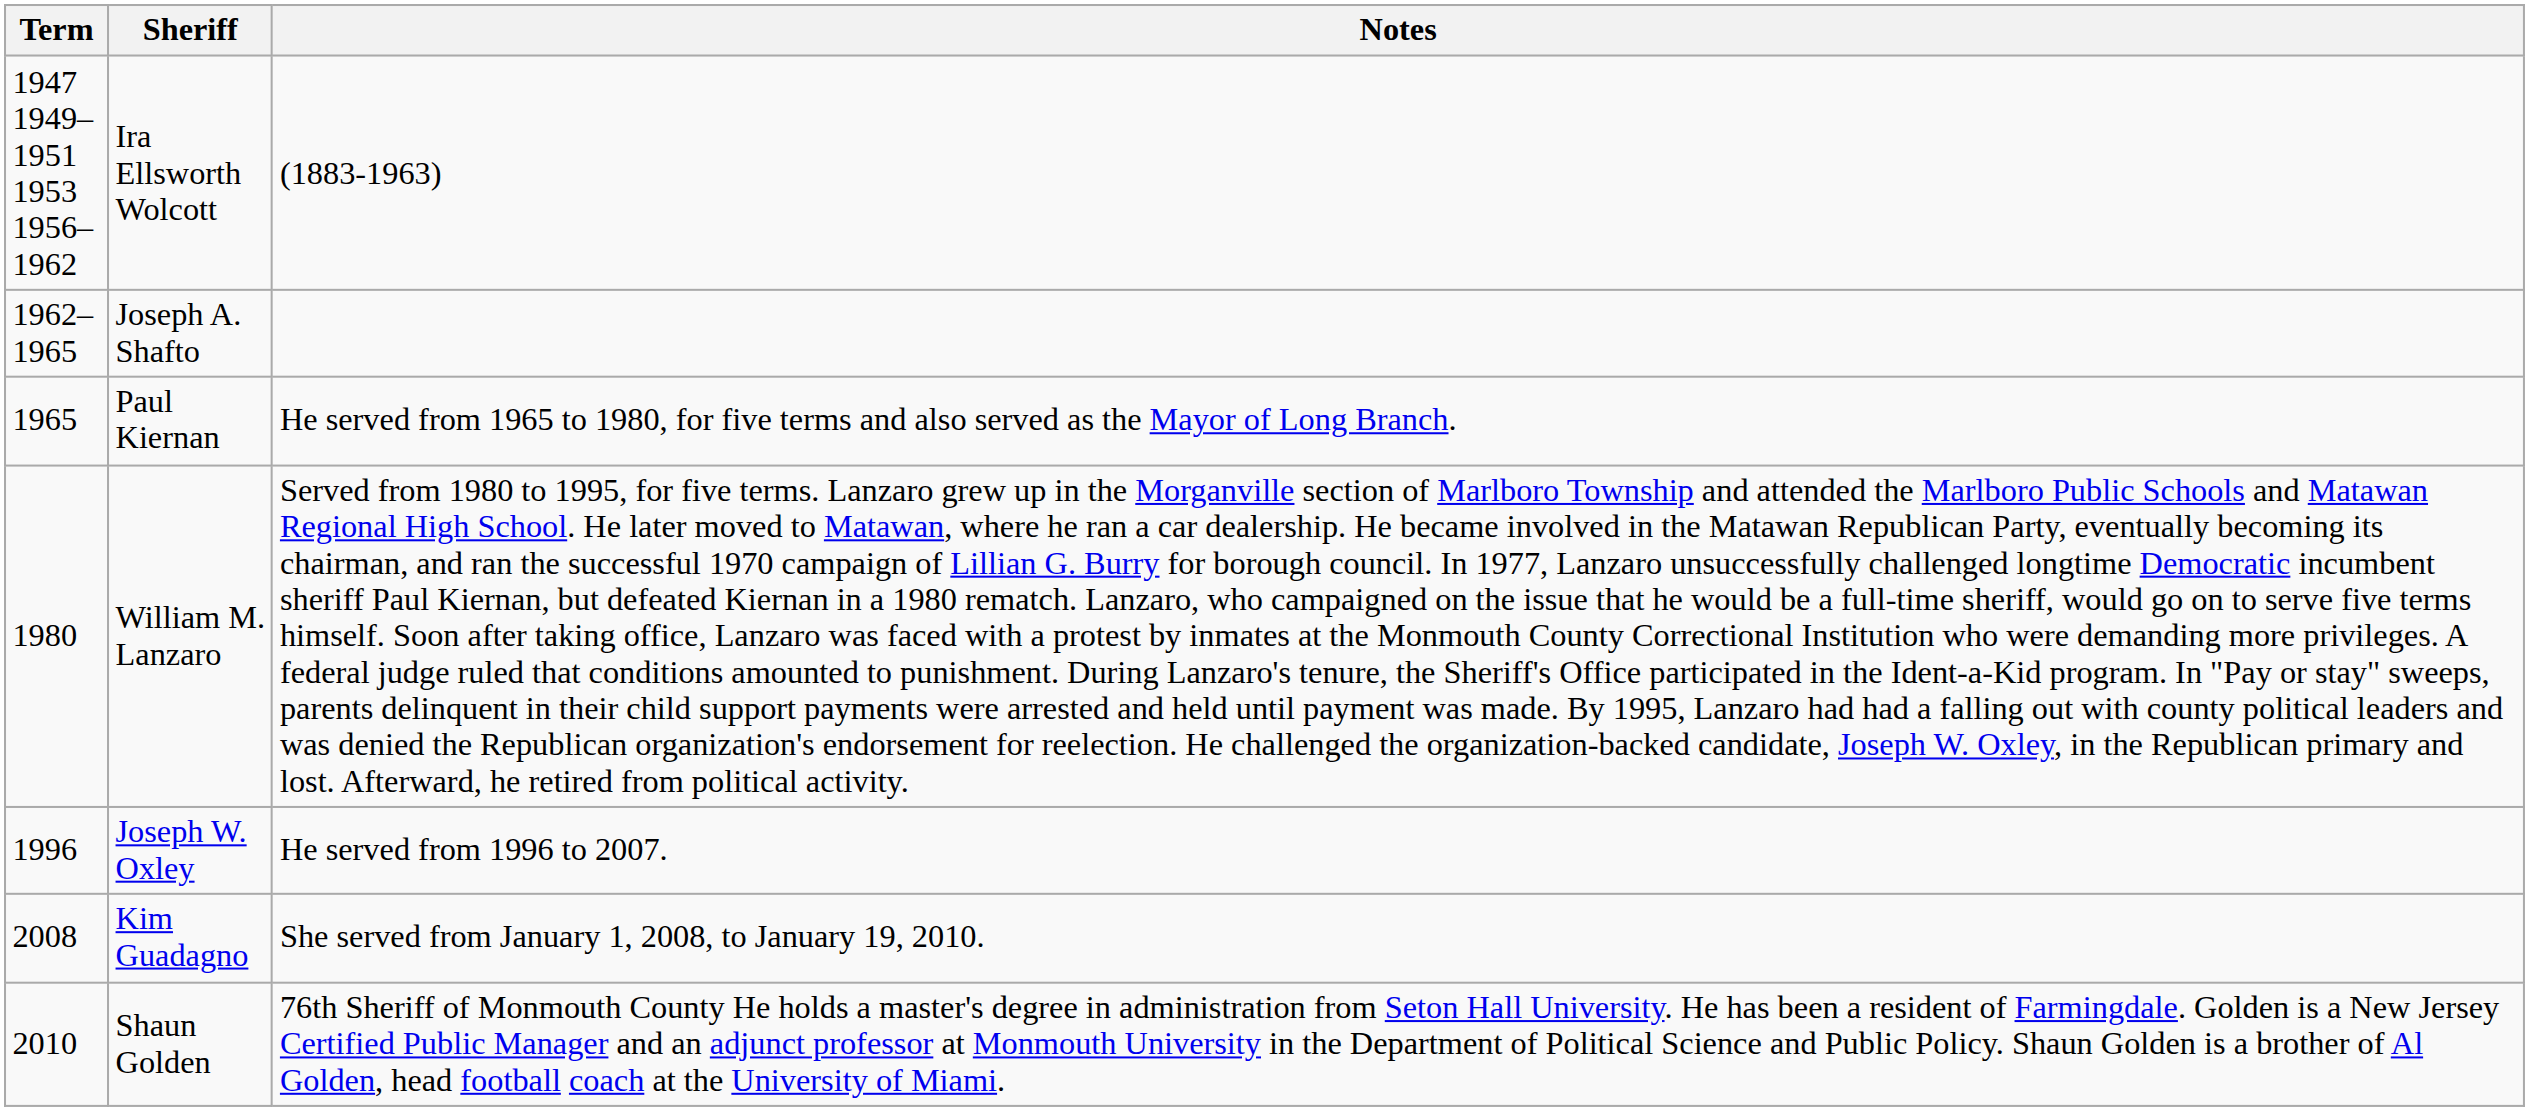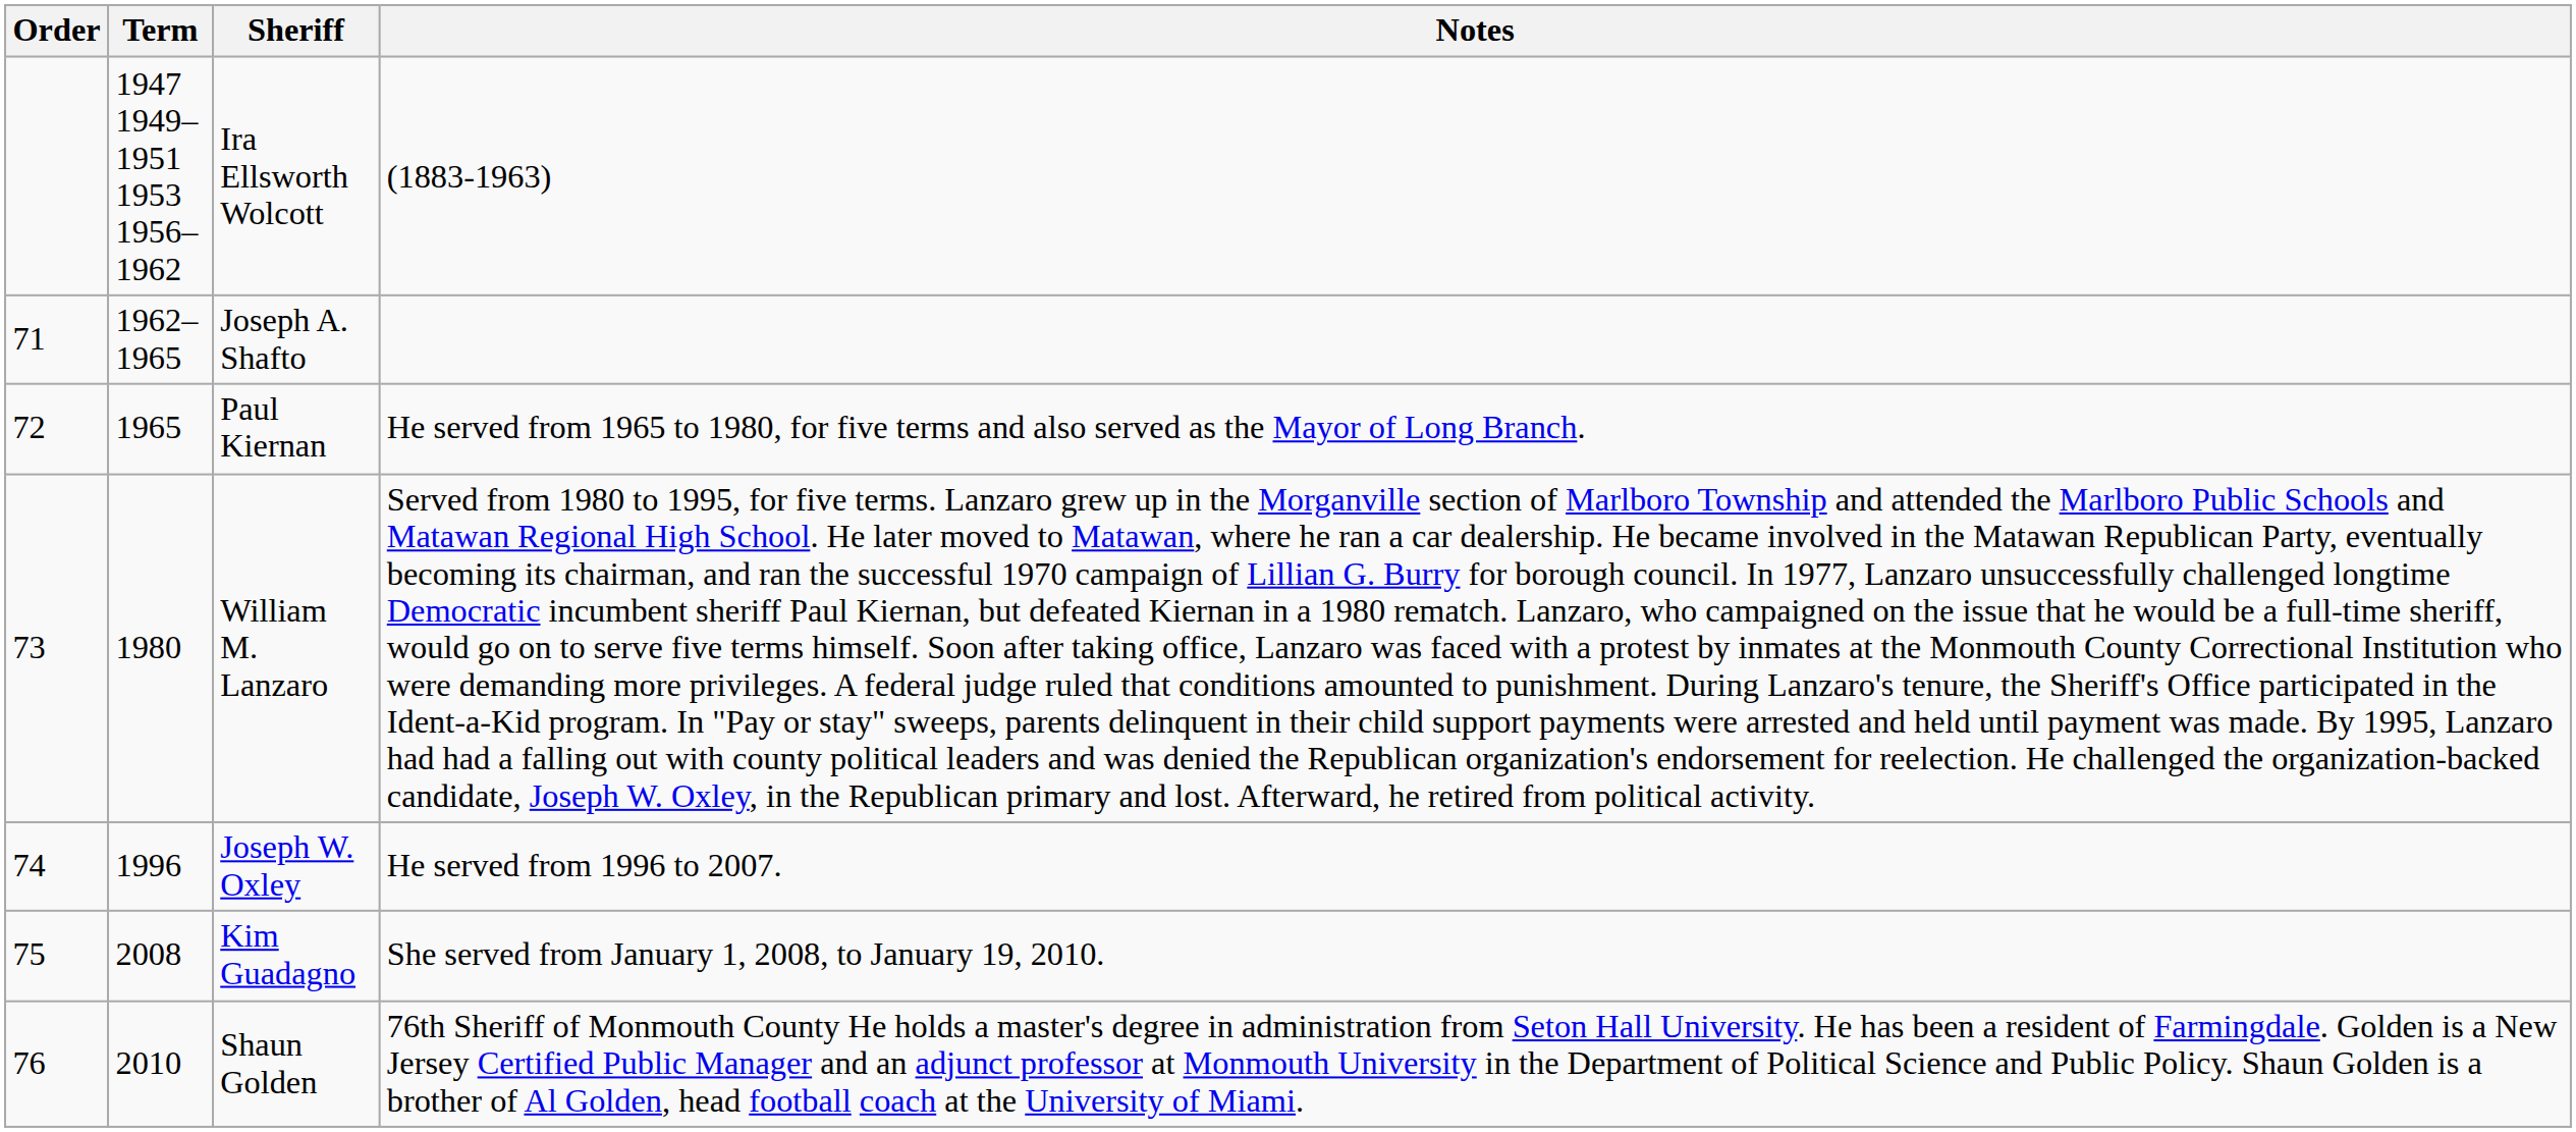+ column: Order | 71 | 72 | 73 | 74 | 75 | 76
